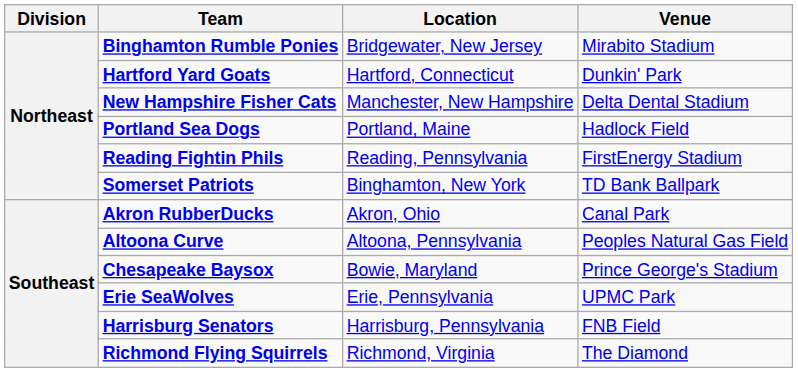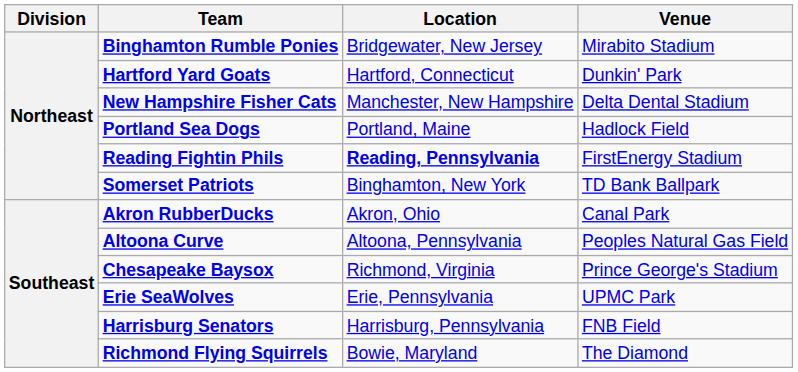Reading Fightin Phils | Location: normal -> bold
Chesapeake Baysox | Location: Bowie, Maryland -> Richmond, Virginia
Richmond Flying Squirrels | Location: Richmond, Virginia -> Bowie, Maryland
